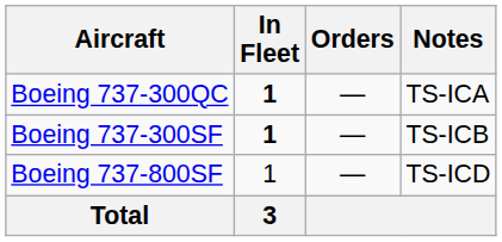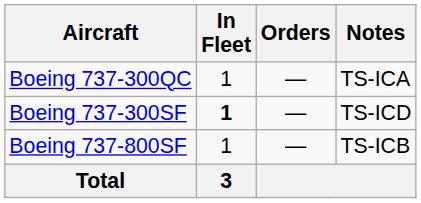Boeing 737-300QC | In Fleet: bold -> normal
Boeing 737-300SF | Notes: TS-ICB -> TS-ICD
Boeing 737-800SF | Notes: TS-ICD -> TS-ICB
